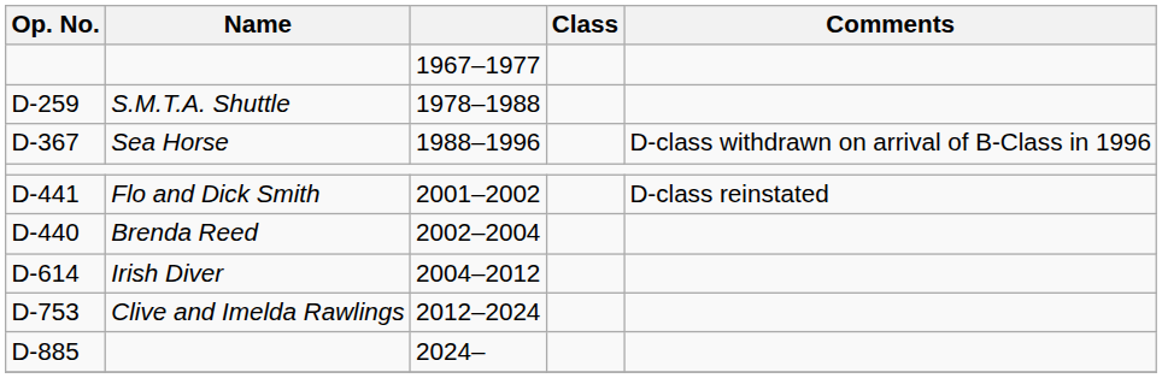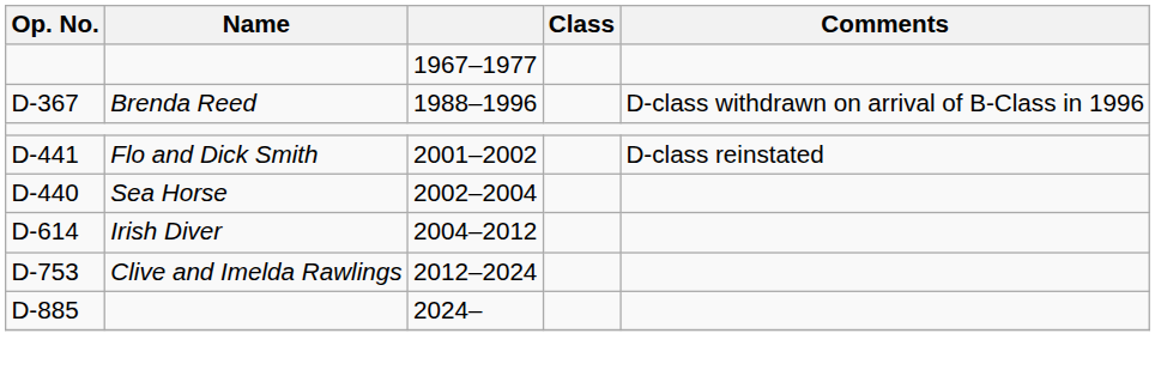- row: D-259 | S.M.T.A. Shuttle | 1978–1988
1988–1996 | Name: Sea Horse -> Brenda Reed
2002–2004 | Name: Brenda Reed -> Sea Horse
